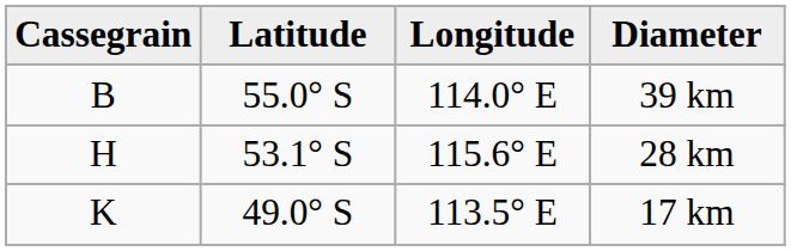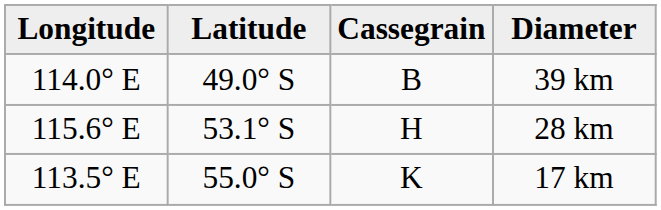columns swapped: Cassegrain <-> Longitude
39 km | Latitude: 55.0° S -> 49.0° S
17 km | Latitude: 49.0° S -> 55.0° S
